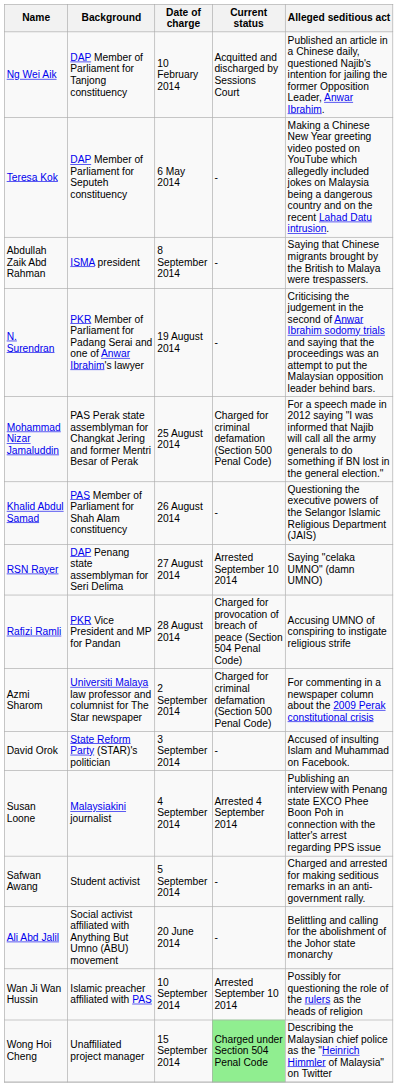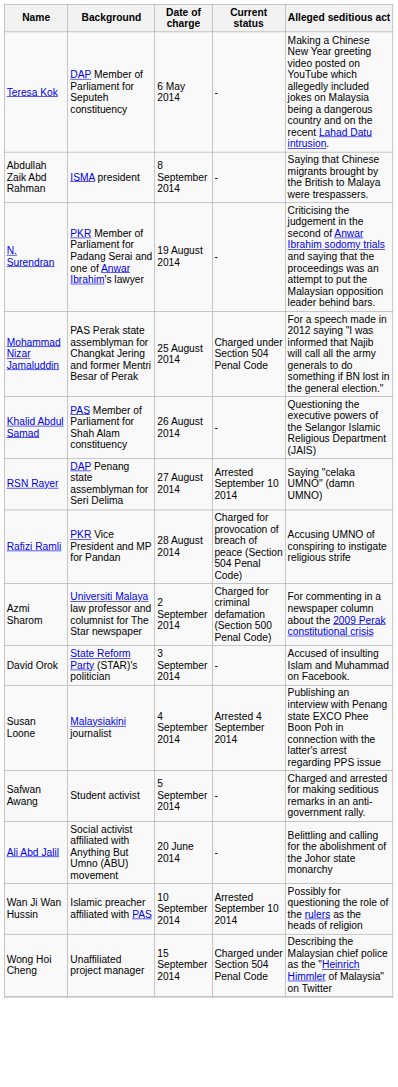- row: Ng Wei Aik | DAP Member of Parliament for Tanjong constituency | 10 February 2014 | Acquitted and discharged by Sessions Court | Published an article in a Chinese daily, questioned Najib's intention for jailing the former Opposition Leader, Anwar Ibrahim.
Mohammad Nizar Jamaluddin | Current status: Charged for criminal defamation (Section 500 Penal Code) -> Charged under Section 504 Penal Code
Wong Hoi Cheng | Current status: lightgreen background -> no background
